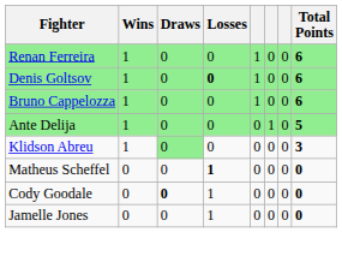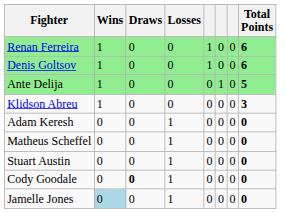Denis Goltsov | Losses: bold -> normal
- row: Bruno Cappelozza | 1 | 0 | 0 | 1 | 0 | 0 | 6
Klidson Abreu | Draws: lightgreen background -> no background
+ row: Adam Keresh | 0 | 0 | 1 | 0 | 0 | 0 | 0
Matheus Scheffel | Losses: bold -> normal
+ row: Stuart Austin | 0 | 0 | 1 | 0 | 0 | 0 | 0
Jamelle Jones | Wins: no background -> lightblue background
